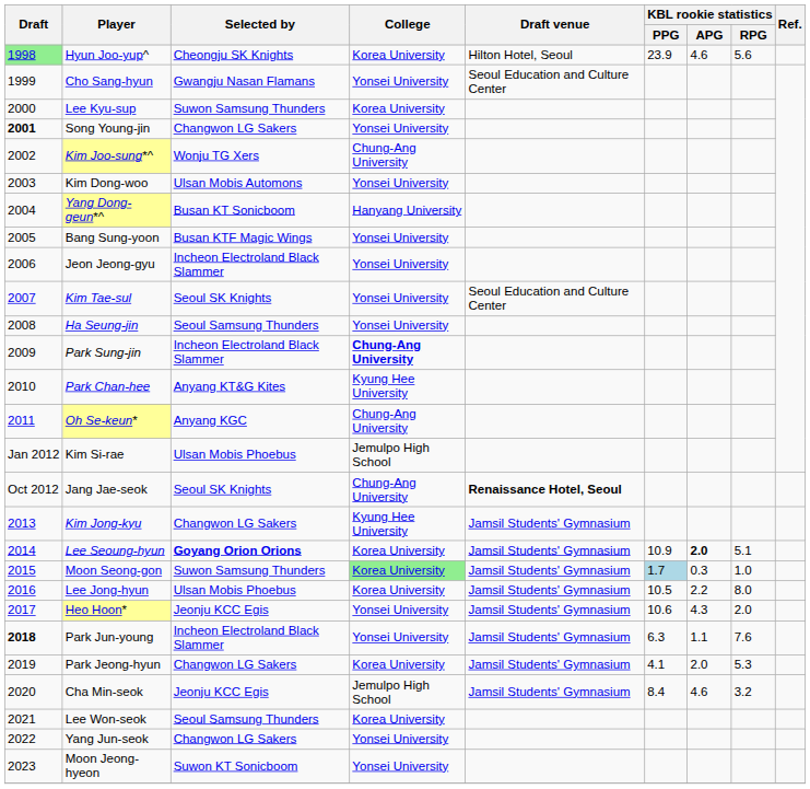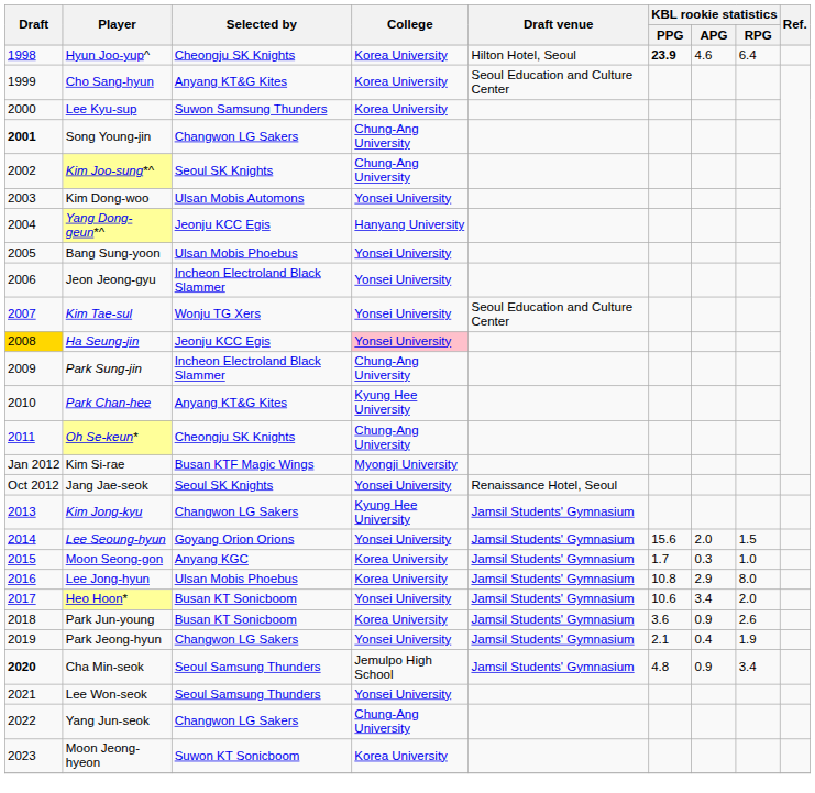Hyun Joo-yup^ | Draft: lightgreen background -> no background
Hyun Joo-yup^ | KBL rookie statistics / PPG: normal -> bold
Hyun Joo-yup^ | KBL rookie statistics / RPG: 5.6 -> 6.4
Cho Sang-hyun | Selected by: Gwangju Nasan Flamans -> Anyang KT&G Kites
Cho Sang-hyun | College: Yonsei University -> Korea University
Song Young-jin | College: Yonsei University -> Chung-Ang University
Kim Joo-sung*^ | Selected by: Wonju TG Xers -> Seoul SK Knights
Yang Dong-geun*^ | Selected by: Busan KT Sonicboom -> Jeonju KCC Egis
Bang Sung-yoon | Selected by: Busan KTF Magic Wings -> Ulsan Mobis Phoebus
Kim Tae-sul | Selected by: Seoul SK Knights -> Wonju TG Xers
Ha Seung-jin | Draft: no background -> gold background
Ha Seung-jin | Selected by: Seoul Samsung Thunders -> Jeonju KCC Egis
Ha Seung-jin | College: no background -> pink background
Park Sung-jin | College: bold -> normal
Oh Se-keun* | Selected by: Anyang KGC -> Cheongju SK Knights
Kim Si-rae | Selected by: Ulsan Mobis Phoebus -> Busan KTF Magic Wings
Kim Si-rae | College: Jemulpo High School -> Myongji University
Jang Jae-seok | College: Chung-Ang University -> Yonsei University
Jang Jae-seok | Draft venue: bold -> normal
Lee Seoung-hyun | Selected by: bold -> normal
Lee Seoung-hyun | College: Korea University -> Yonsei University
Lee Seoung-hyun | KBL rookie statistics / PPG: 10.9 -> 15.6
Lee Seoung-hyun | KBL rookie statistics / APG: bold -> normal
Lee Seoung-hyun | KBL rookie statistics / RPG: 5.1 -> 1.5
Moon Seong-gon | Selected by: Suwon Samsung Thunders -> Anyang KGC
Moon Seong-gon | College: lightgreen background -> no background
Moon Seong-gon | KBL rookie statistics / PPG: lightblue background -> no background
Lee Jong-hyun | KBL rookie statistics / PPG: 10.5 -> 10.8
Lee Jong-hyun | KBL rookie statistics / APG: 2.2 -> 2.9
Heo Hoon* | Selected by: Jeonju KCC Egis -> Busan KT Sonicboom
Heo Hoon* | KBL rookie statistics / APG: 4.3 -> 3.4
Park Jun-young | Draft: bold -> normal
Park Jun-young | Selected by: Incheon Electroland Black Slammer -> Busan KT Sonicboom
Park Jun-young | College: Yonsei University -> Korea University
Park Jun-young | KBL rookie statistics / PPG: 6.3 -> 3.6
Park Jun-young | KBL rookie statistics / APG: 1.1 -> 0.9
Park Jun-young | KBL rookie statistics / RPG: 7.6 -> 2.6
Park Jeong-hyun | College: Korea University -> Yonsei University
Park Jeong-hyun | KBL rookie statistics / PPG: 4.1 -> 2.1
Park Jeong-hyun | KBL rookie statistics / APG: 2.0 -> 0.4
Park Jeong-hyun | KBL rookie statistics / RPG: 5.3 -> 1.9
Cha Min-seok | Draft: normal -> bold
Cha Min-seok | Selected by: Jeonju KCC Egis -> Seoul Samsung Thunders
Cha Min-seok | KBL rookie statistics / PPG: 8.4 -> 4.8
Cha Min-seok | KBL rookie statistics / APG: 4.6 -> 0.9
Cha Min-seok | KBL rookie statistics / RPG: 3.2 -> 3.4
Lee Won-seok | College: Korea University -> Yonsei University
Yang Jun-seok | College: Yonsei University -> Chung-Ang University
Moon Jeong-hyeon | College: Yonsei University -> Korea University
